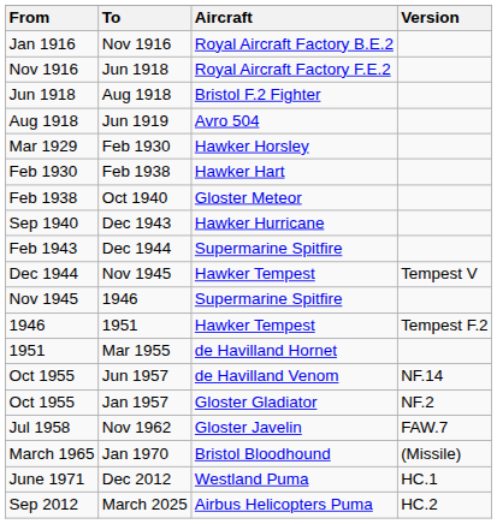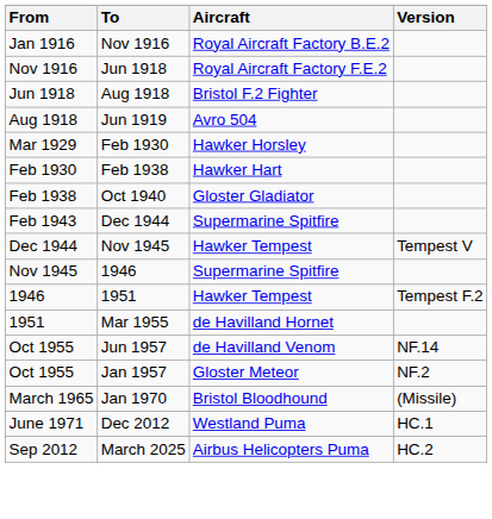Oct 1940 | Aircraft: Gloster Meteor -> Gloster Gladiator
- row: Sep 1940 | Dec 1943 | Hawker Hurricane
Jan 1957 | Aircraft: Gloster Gladiator -> Gloster Meteor
- row: Jul 1958 | Nov 1962 | Gloster Javelin | FAW.7
